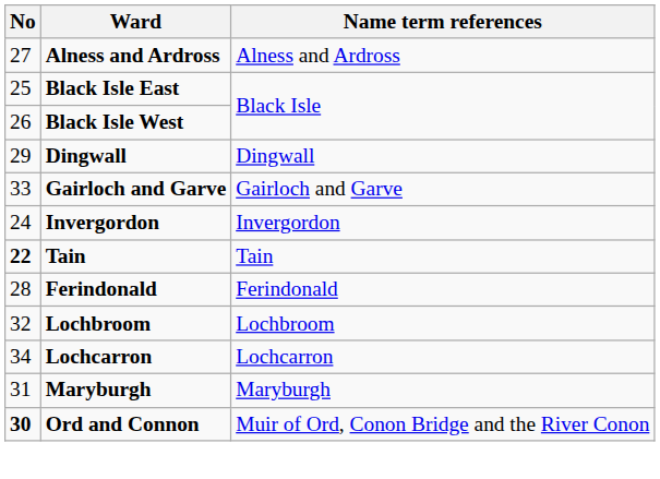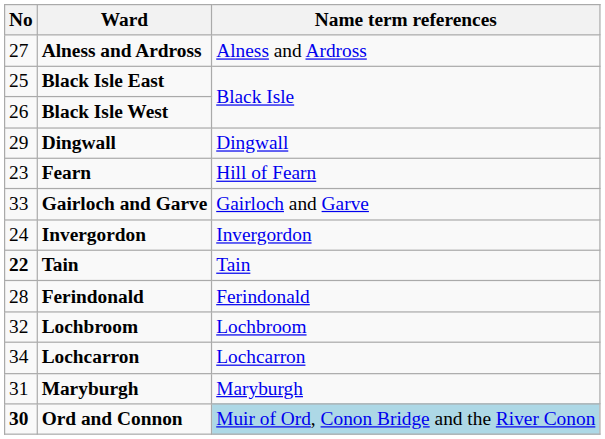+ row: 23 | Fearn | Hill of Fearn
Ord and Connon | Name term references: no background -> lightblue background
